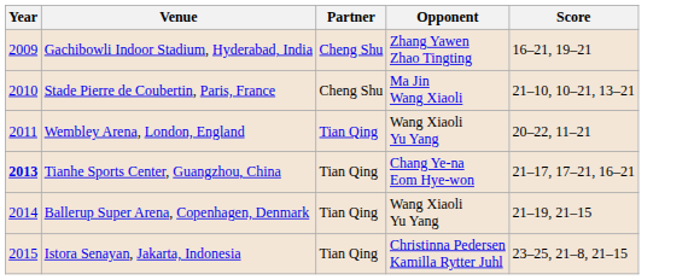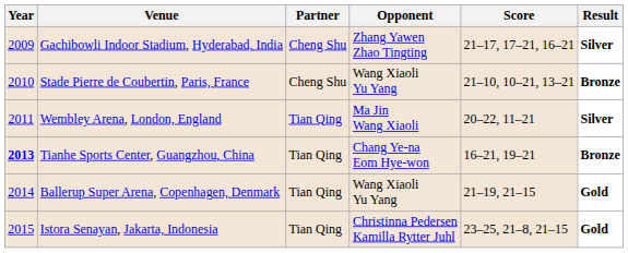+ column: Result | Silver | Bronze | Silver | Bronze | Gold | Gold
Gachibowli Indoor Stadium, Hyderabad, India | Score: 16–21, 19–21 -> 21–17, 17–21, 16–21
Stade Pierre de Coubertin, Paris, France | Opponent: Ma Jin Wang Xiaoli -> Wang Xiaoli Yu Yang
Wembley Arena, London, England | Opponent: Wang Xiaoli Yu Yang -> Ma Jin Wang Xiaoli
Tianhe Sports Center, Guangzhou, China | Score: 21–17, 17–21, 16–21 -> 16–21, 19–21
